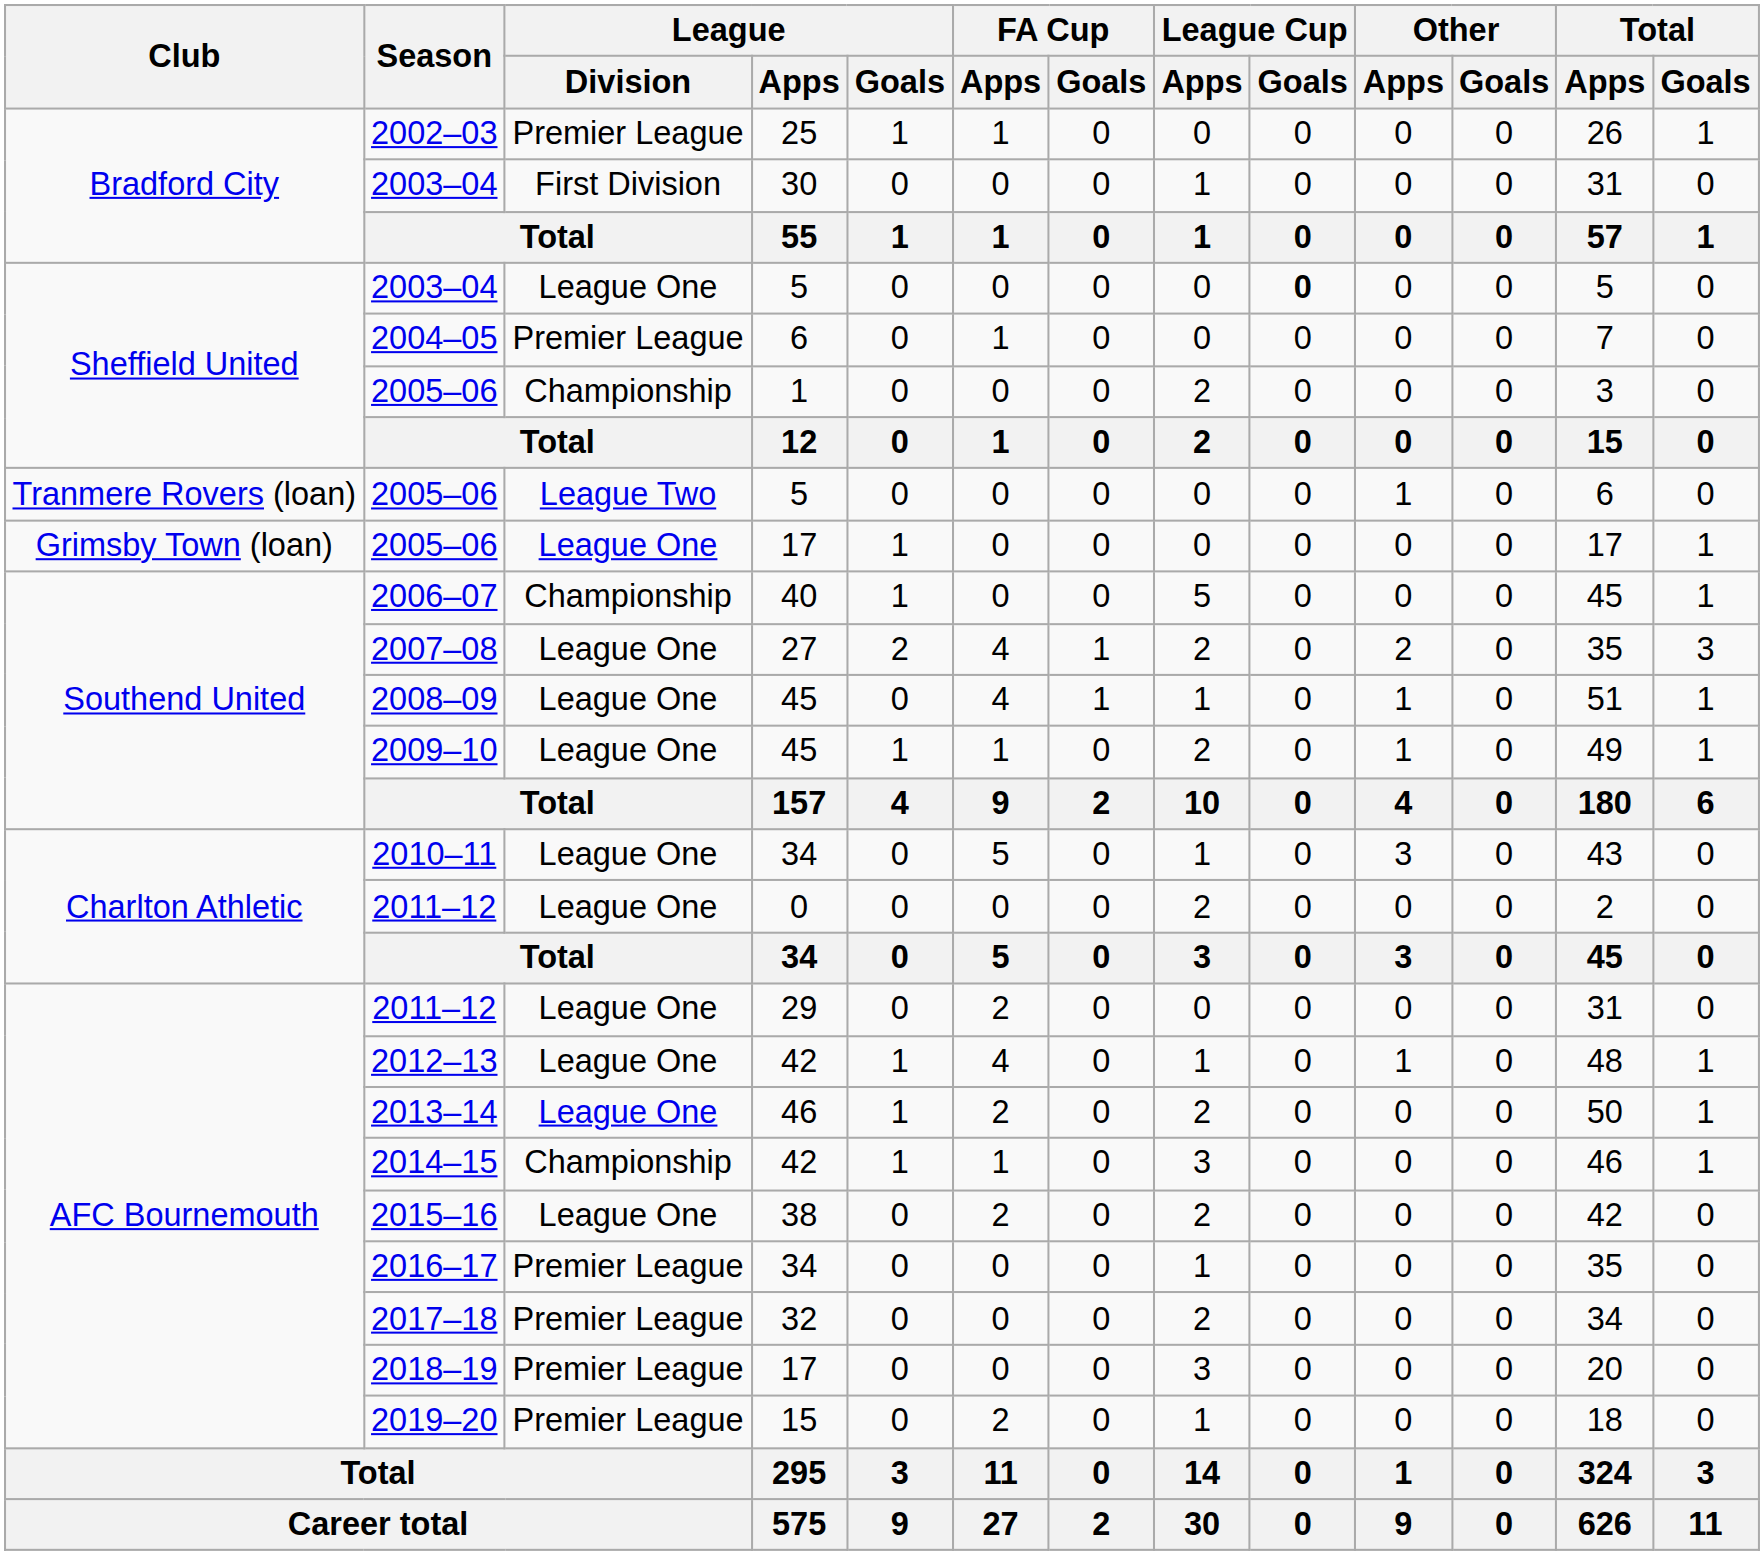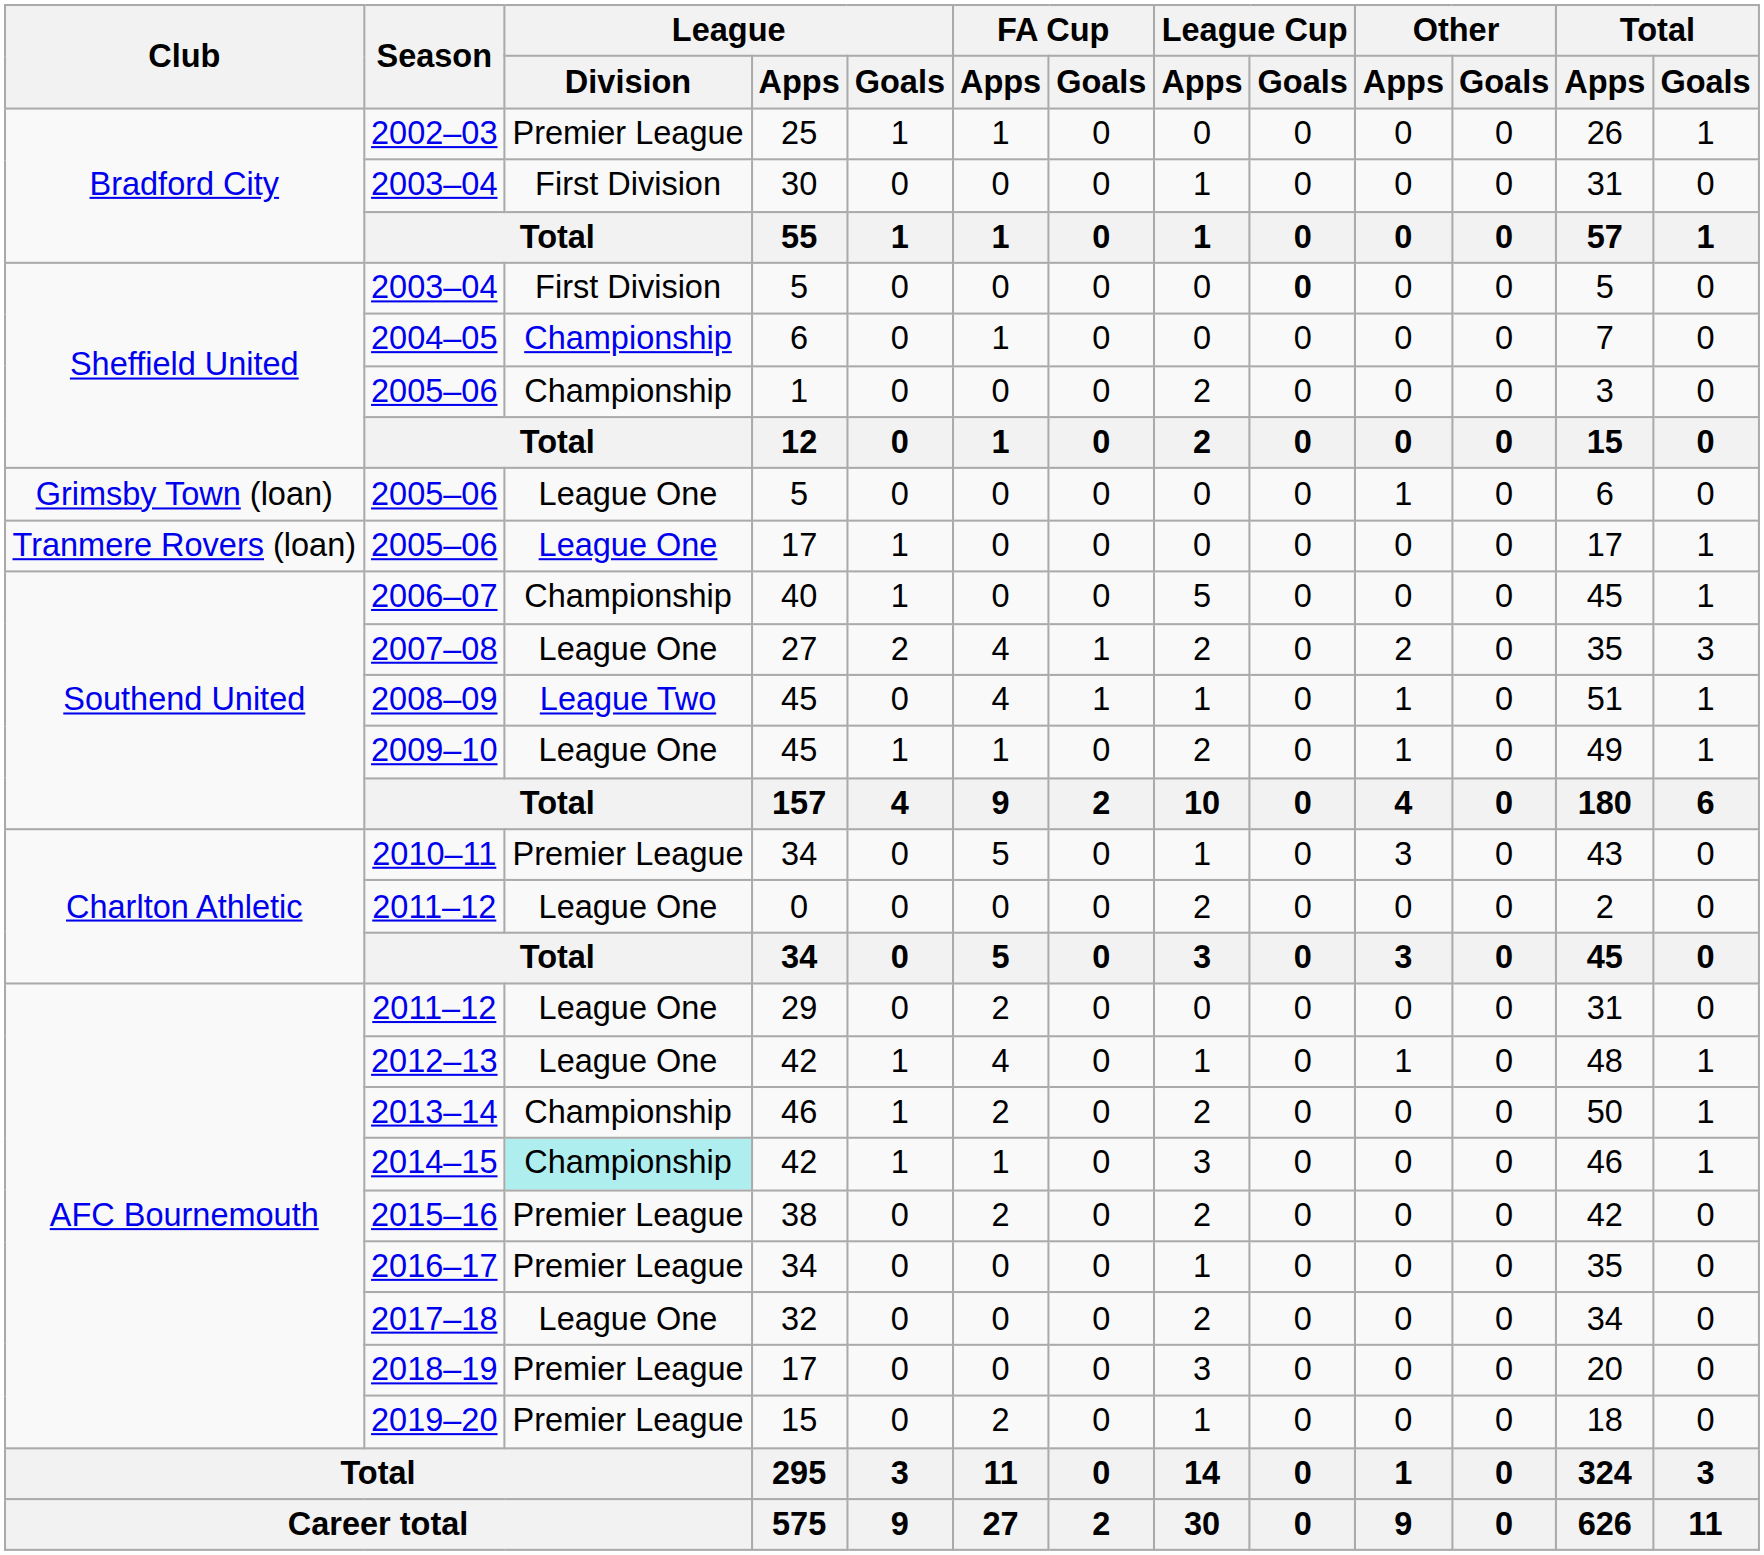2003–04 / 5 | League / Division: League One -> First Division
2004–05 | League / Division: Premier League -> Championship
2005–06 / 5 | Club: Tranmere Rovers (loan) -> Grimsby Town (loan)
2005–06 / 5 | League / Division: League Two -> League One
2005–06 / 17 | Club: Grimsby Town (loan) -> Tranmere Rovers (loan)
2008–09 | League / Division: League One -> League Two
2010–11 | League / Division: League One -> Premier League
2013–14 | League / Division: League One -> Championship
2014–15 | League / Division: no background -> paleturquoise background
2015–16 | League / Division: League One -> Premier League
2017–18 | League / Division: Premier League -> League One
